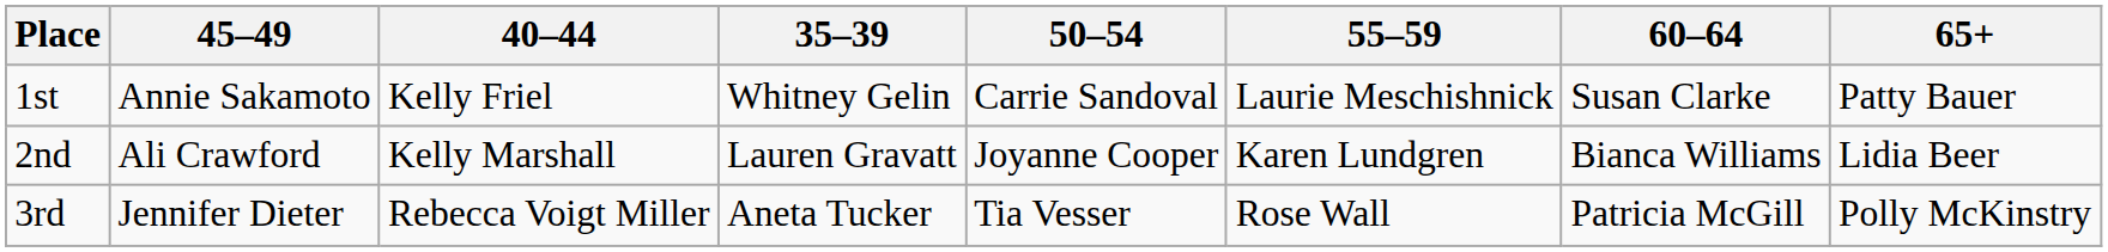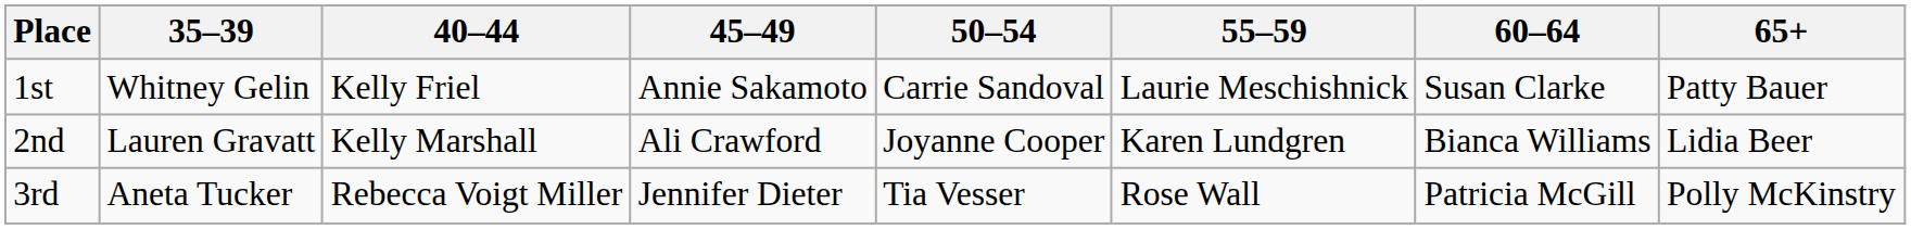columns swapped: 35–39 <-> 45–49
